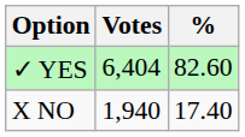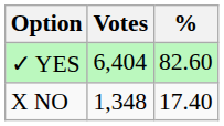X NO | Votes: 1,940 -> 1,348
